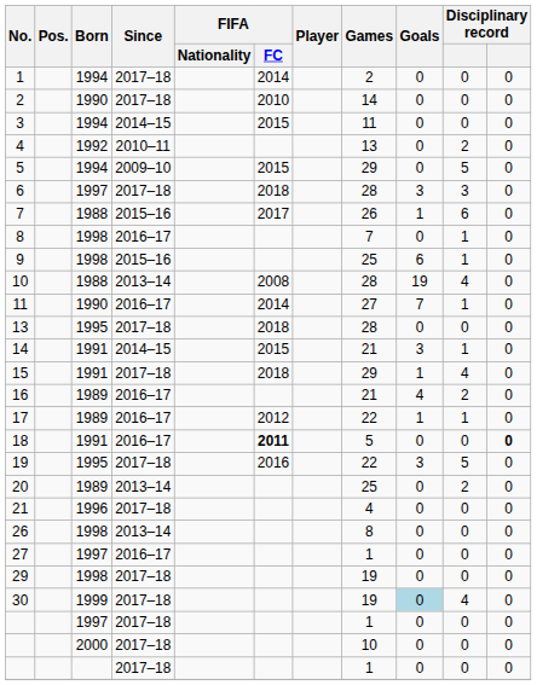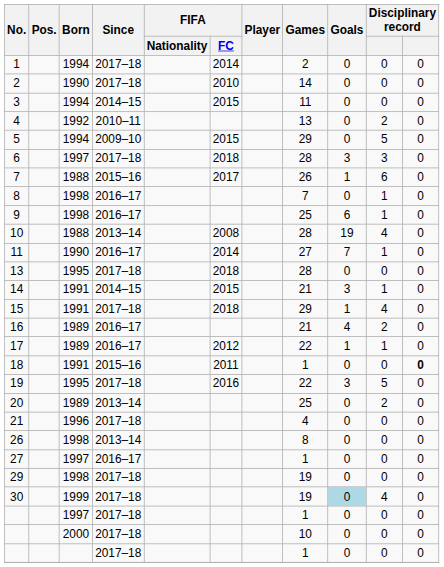9 | Since: 2015–16 -> 2016–17
18 | Since: 2016–17 -> 2015–16
18 | FIFA / FC: bold -> normal
18 | Games: 5 -> 1
